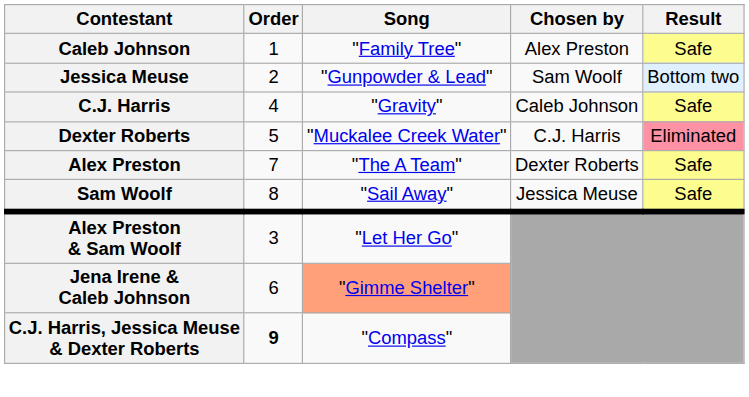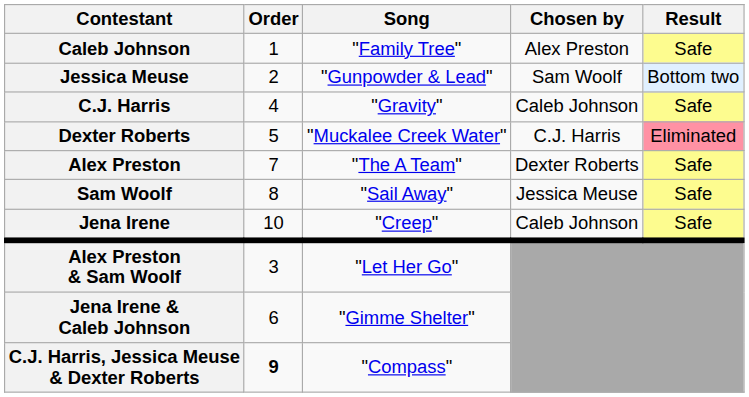+ row: Jena Irene | 10 | "Creep" | Caleb Johnson | Safe
Jena Irene & Caleb Johnson | Song: lightsalmon background -> no background
